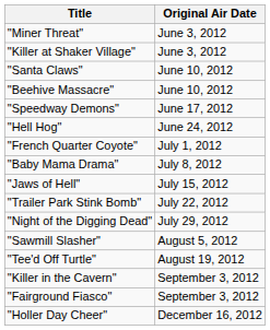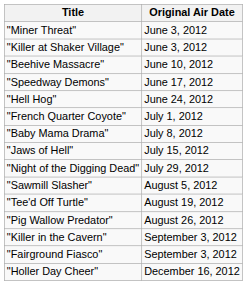- row: "Santa Claws" | June 10, 2012
- row: "Trailer Park Stink Bomb" | July 22, 2012
+ row: "Pig Wallow Predator" | August 26, 2012
